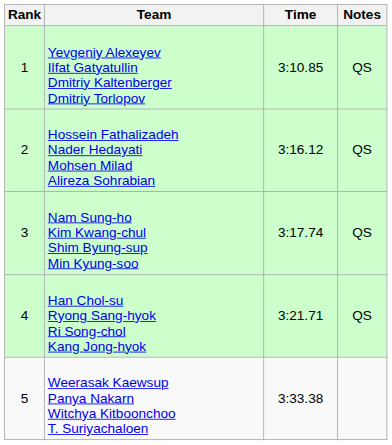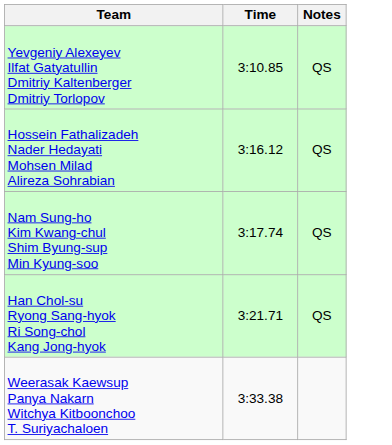- column: Rank | 1 | 2 | 3 | 4 | 5
